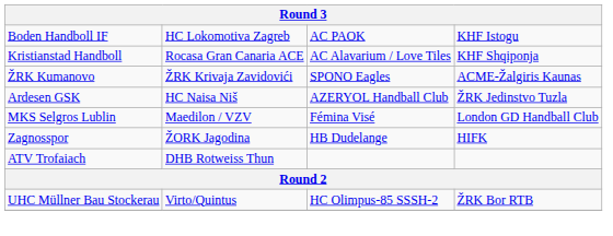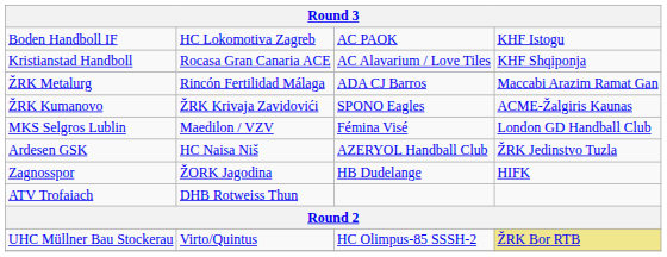+ row: ŽRK Metalurg | Rincón Fertilidad Málaga | ADA CJ Barros | Maccabi Arazim Ramat Gan
rows swapped: MKS Selgros Lublin <-> Ardesen GSK
UHC Müllner Bau Stockerau | column 4: no background -> khaki background
